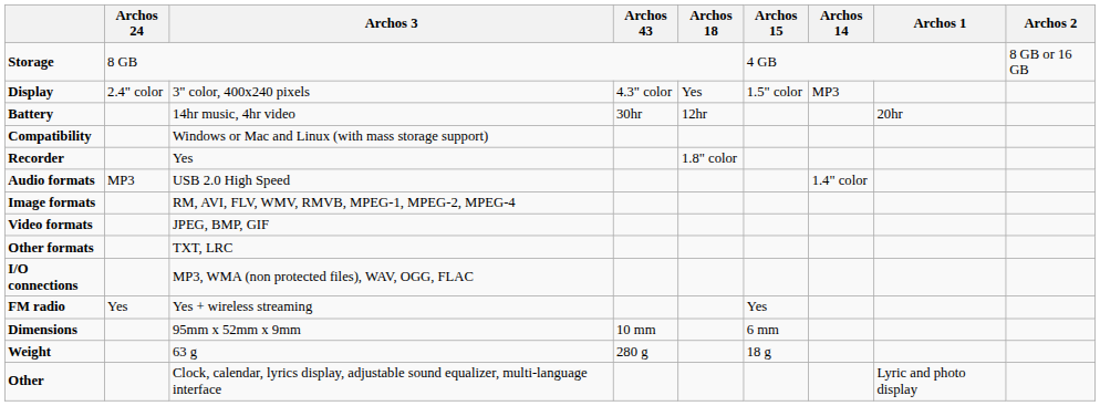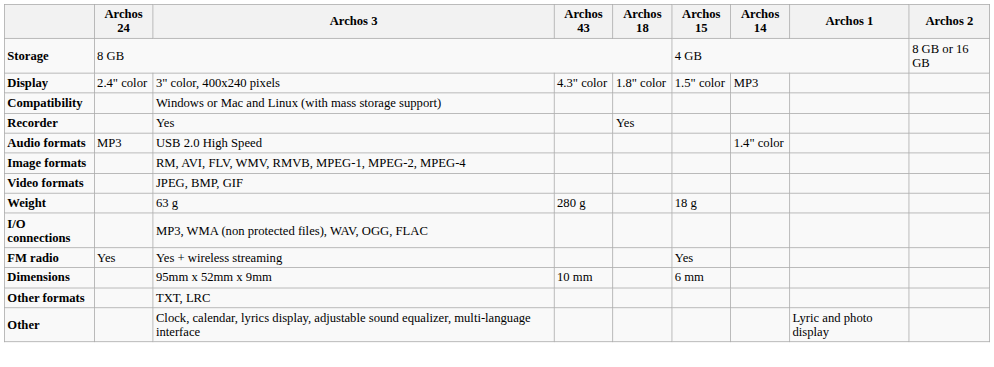Display | Archos 18: Yes -> 1.8" color
- row: Battery | 14hr music, 4hr video | 30hr | 12hr | 20hr
Recorder | Archos 18: 1.8" color -> Yes
rows swapped: Other formats <-> Weight
